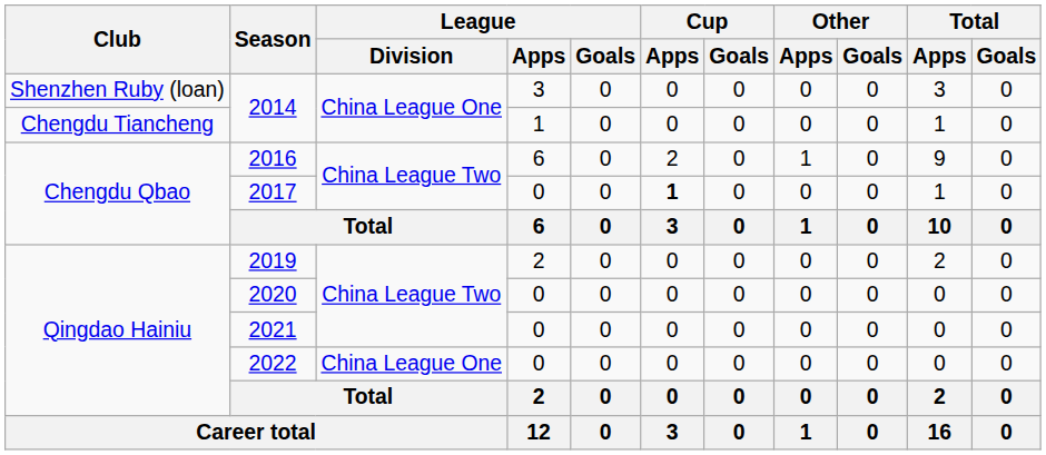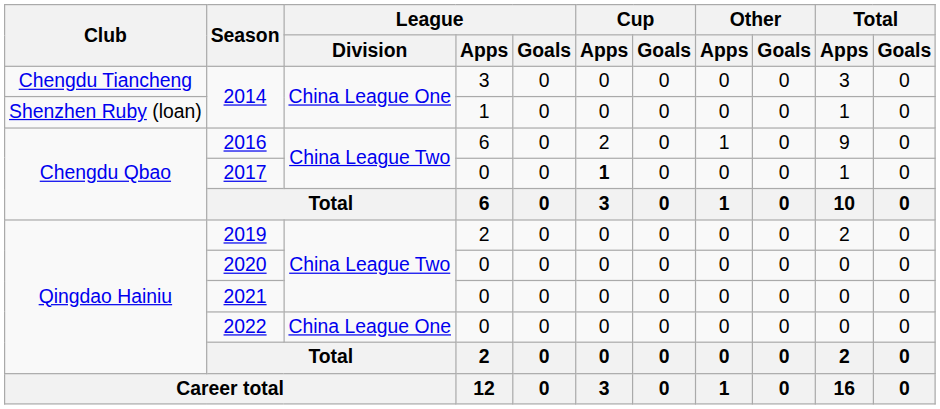2014 / 3 | Club: Shenzhen Ruby (loan) -> Chengdu Tiancheng
2014 / 1 | Club: Chengdu Tiancheng -> Shenzhen Ruby (loan)
